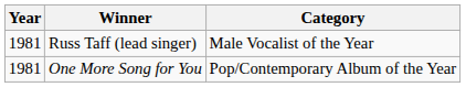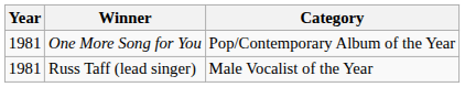rows swapped: One More Song for You <-> Russ Taff (lead singer)
